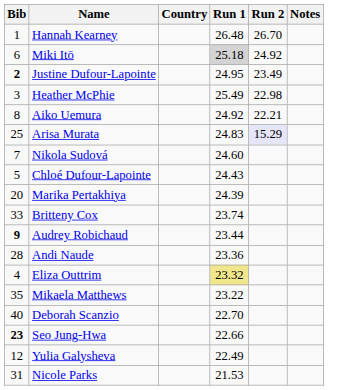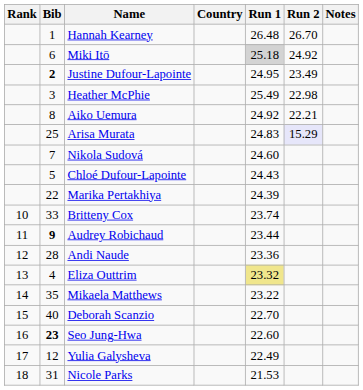+ column: Rank | 10 | 11 | 12 | 13 | 14 | 15 | 16 | 17 | 18
Marika Pertakhiya | Bib: 20 -> 22
Seo Jung-Hwa | Run 1: 22.66 -> 22.60
